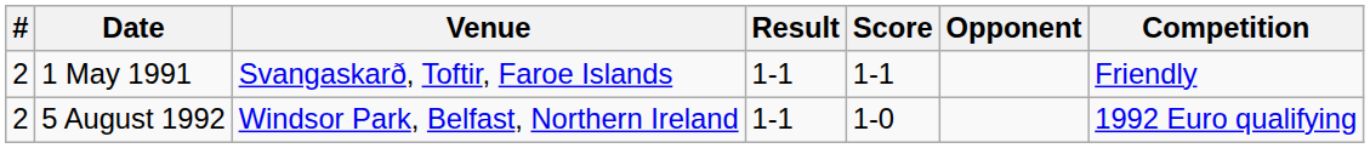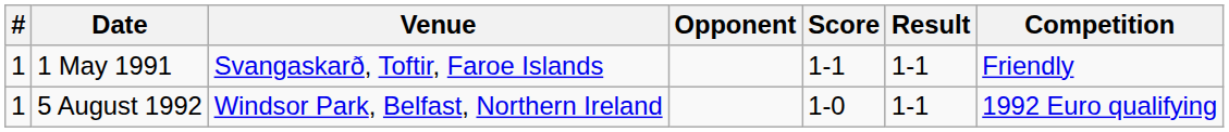columns swapped: Opponent <-> Result
1 May 1991 | #: 2 -> 1
5 August 1992 | #: 2 -> 1
